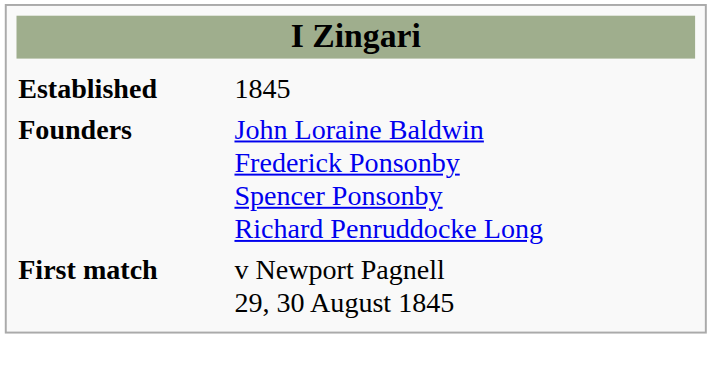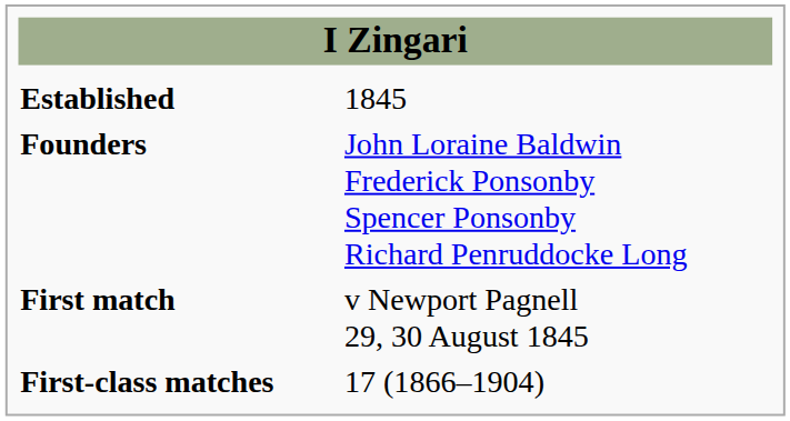+ row: First-class matches | 17 (1866–1904)
